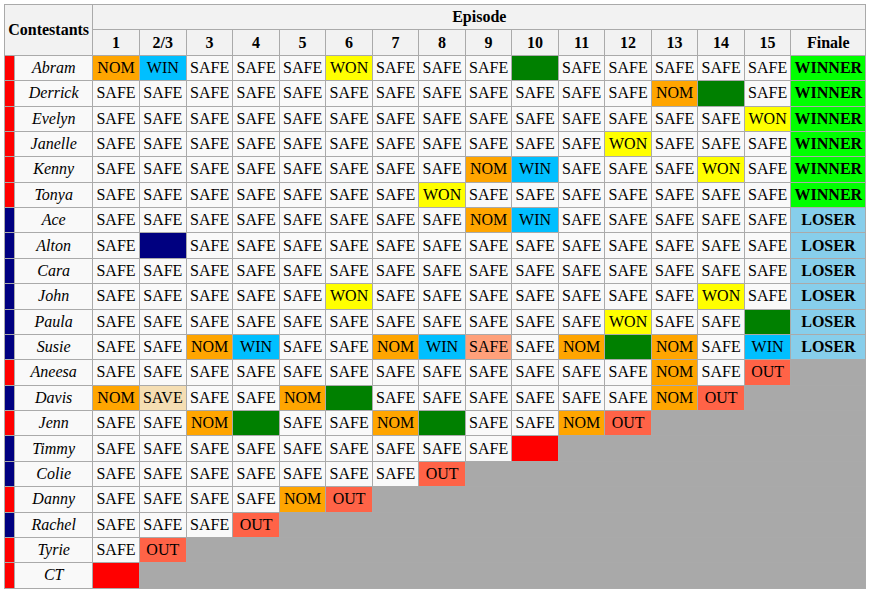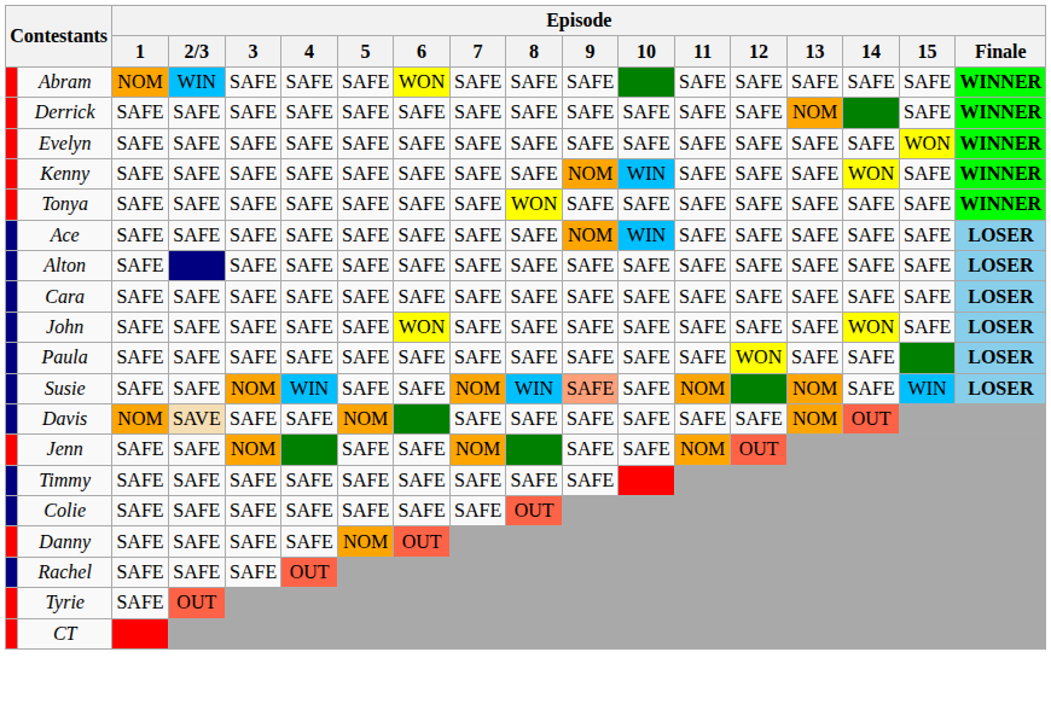- row: Janelle | SAFE | SAFE | SAFE | SAFE | SAFE | SAFE | SAFE | SAFE | SAFE | SAFE | SAFE | WON | SAFE | SAFE | SAFE | WINNER
- row: Aneesa | SAFE | SAFE | SAFE | SAFE | SAFE | SAFE | SAFE | SAFE | SAFE | SAFE | SAFE | SAFE | NOM | SAFE | OUT
